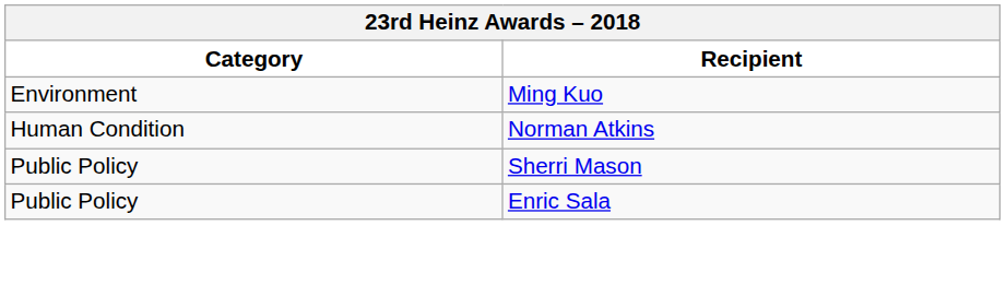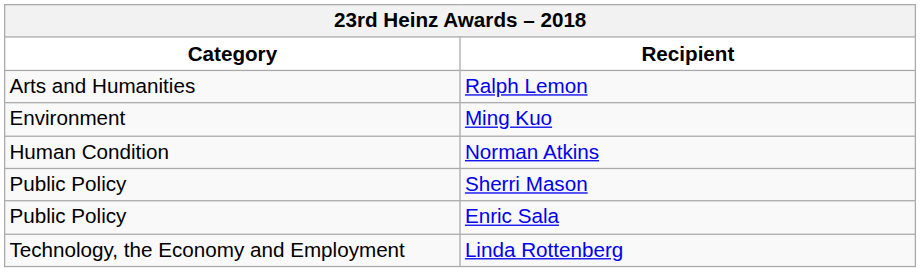+ row: Arts and Humanities | Ralph Lemon
+ row: Technology, the Economy and Employment | Linda Rottenberg
